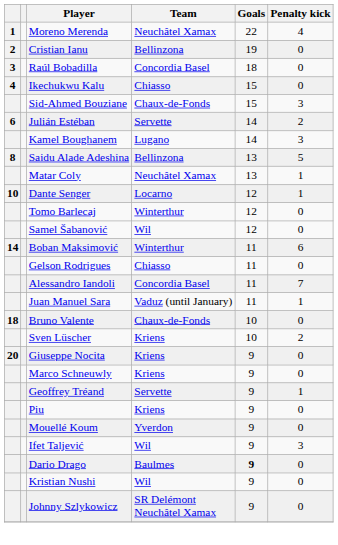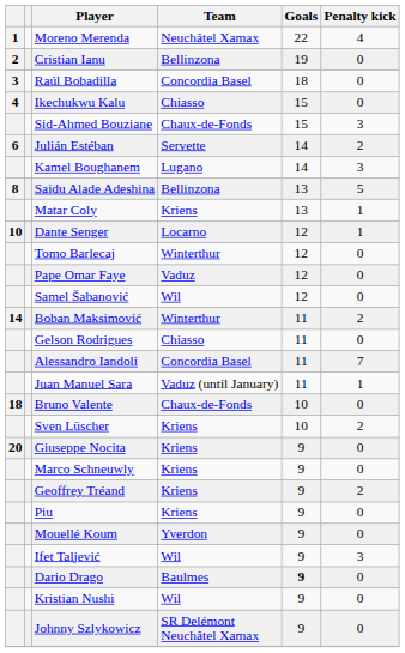Matar Coly | Team: Neuchâtel Xamax -> Kriens
+ row: Pape Omar Faye | Vaduz | 12 | 0
Boban Maksimović | Penalty kick: 6 -> 2
Geoffrey Tréand | Team: Servette -> Kriens
Geoffrey Tréand | Penalty kick: 1 -> 2
